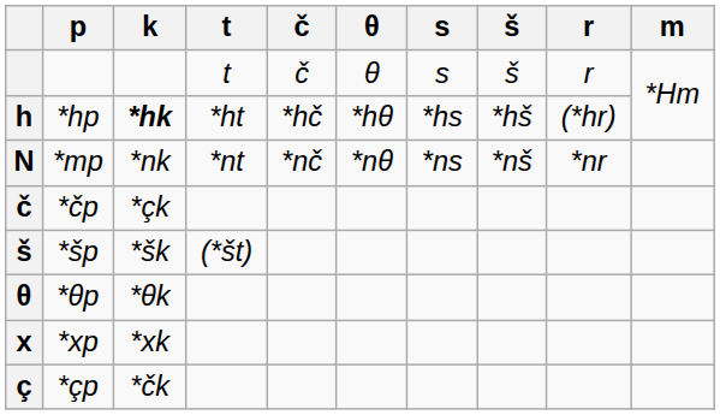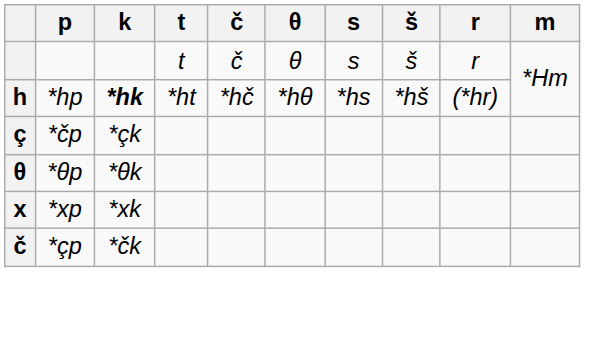- row: N | *mp | *nk | *nt | *nč | *nθ | *ns | *nš | *nr
*čp | column 1: č -> ç
- row: š | *šp | *šk | (*št)
*çp | column 1: ç -> č
